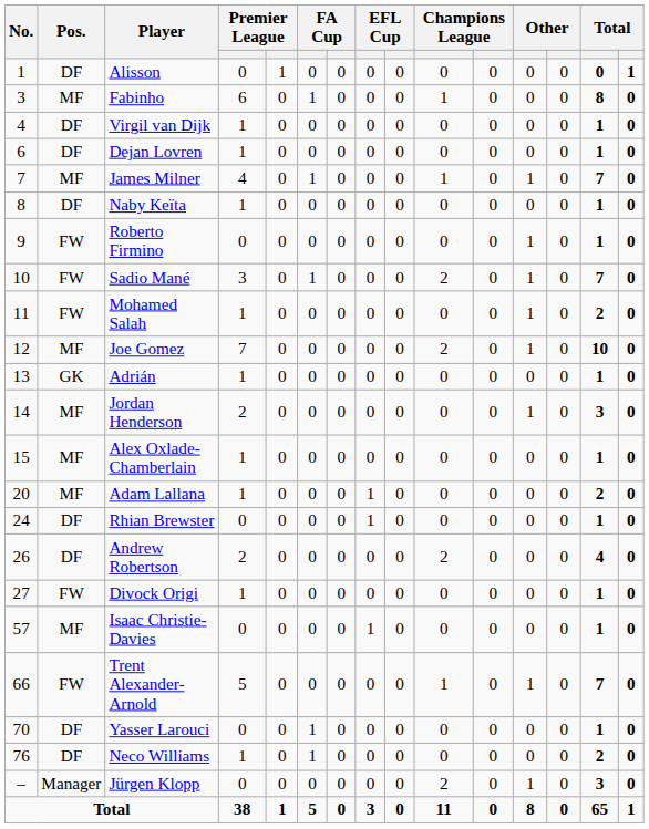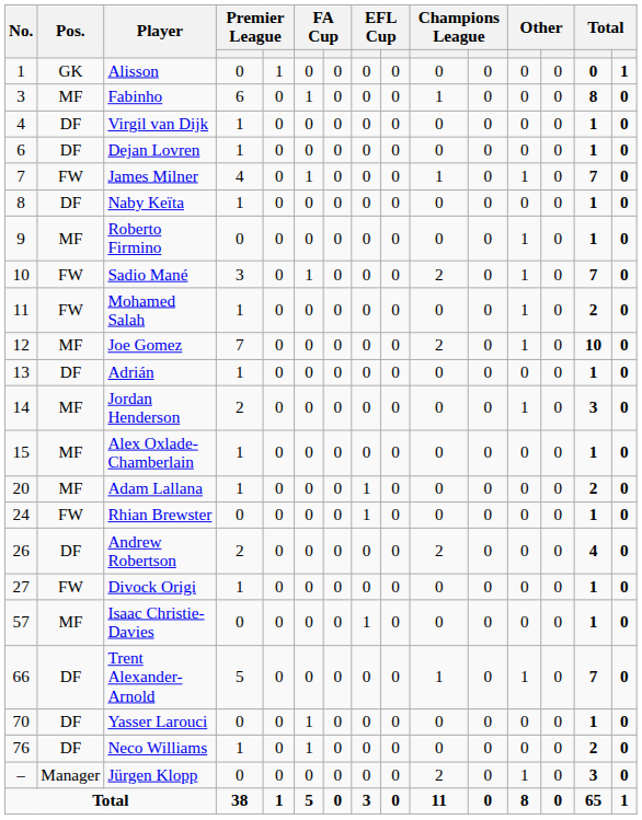Alisson | Pos.: DF -> GK
James Milner | Pos.: MF -> FW
Roberto Firmino | Pos.: FW -> MF
Adrián | Pos.: GK -> DF
Rhian Brewster | Pos.: DF -> FW
Trent Alexander-Arnold | Pos.: FW -> DF
